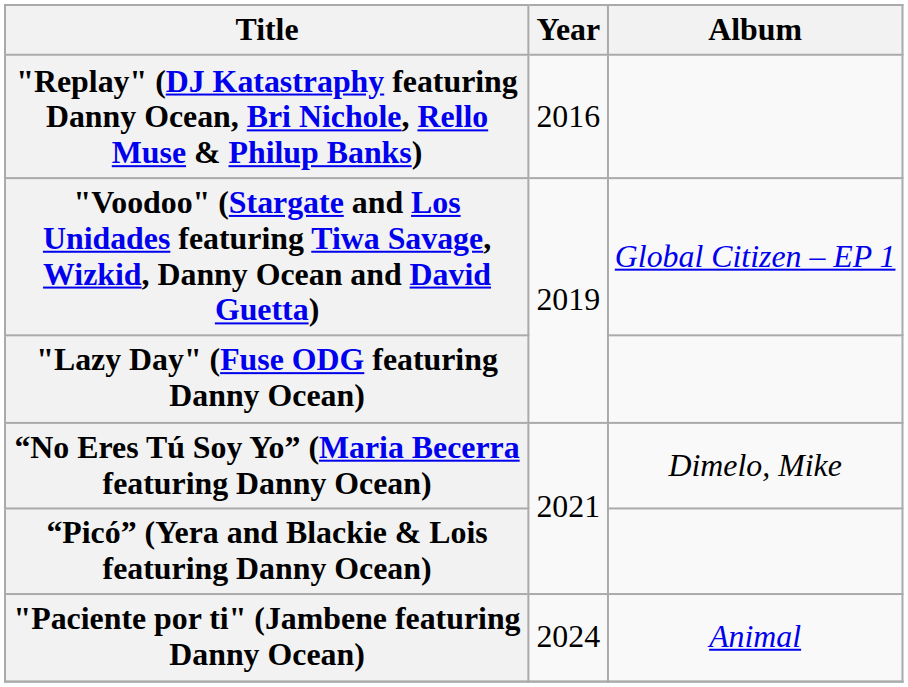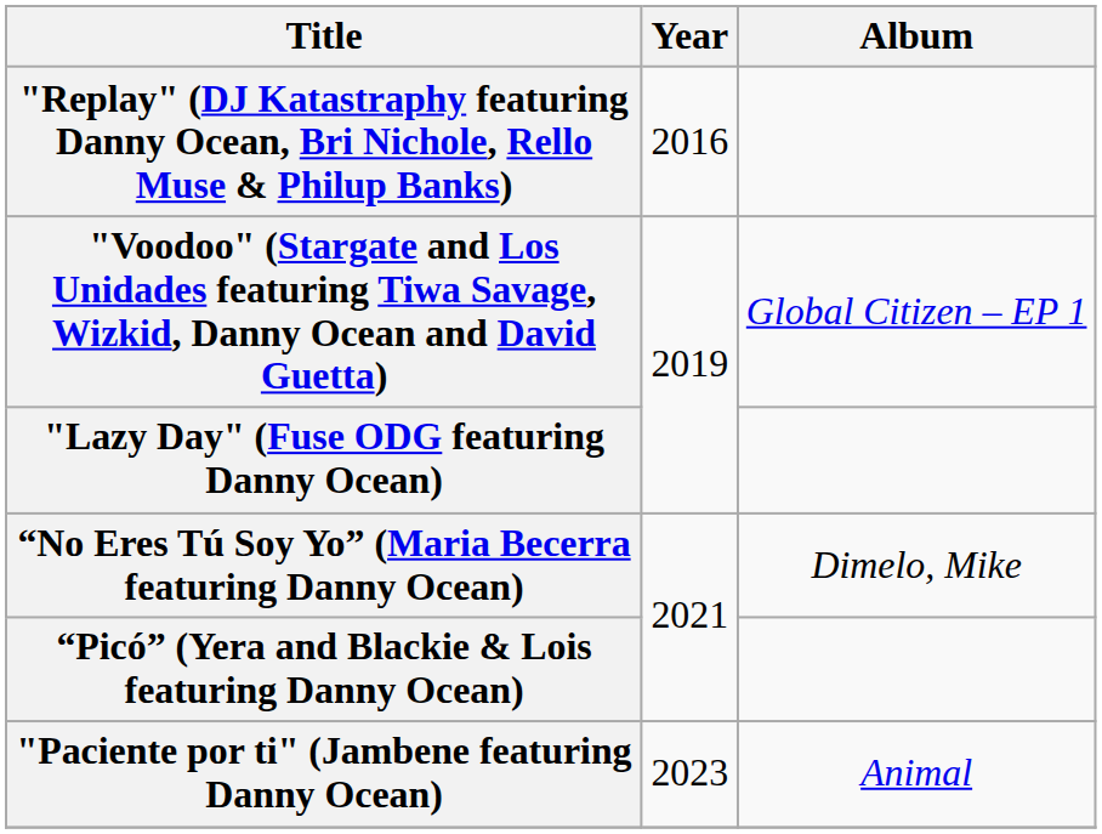"Paciente por ti" (Jambene featuring Danny Ocean) | Year: 2024 -> 2023
